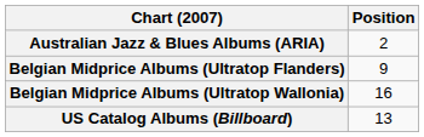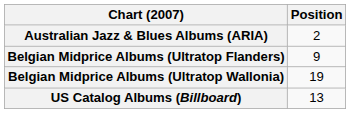Belgian Midprice Albums (Ultratop Wallonia) | Position: 16 -> 19
